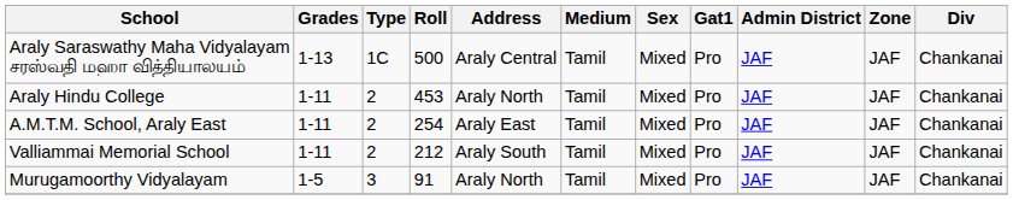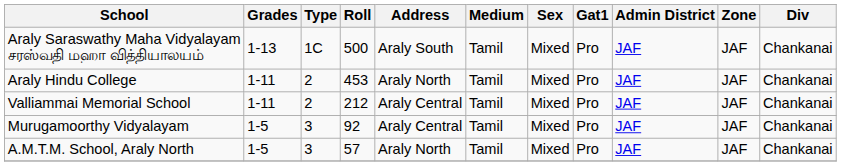Araly Saraswathy Maha Vidyalayam சரஸ்வதி மஹா வித்தியாலயம் | Address: Araly Central -> Araly South
- row: A.M.T.M. School, Araly East | 1-11 | 2 | 254 | Araly East | Tamil | Mixed | Pro | JAF | JAF | Chankanai
Valliammai Memorial School | Address: Araly South -> Araly Central
Murugamoorthy Vidyalayam | Roll: 91 -> 92
Murugamoorthy Vidyalayam | Address: Araly North -> Araly Central
+ row: A.M.T.M. School, Araly North | 1-5 | 3 | 57 | Araly North | Tamil | Mixed | Pro | JAF | JAF | Chankanai
